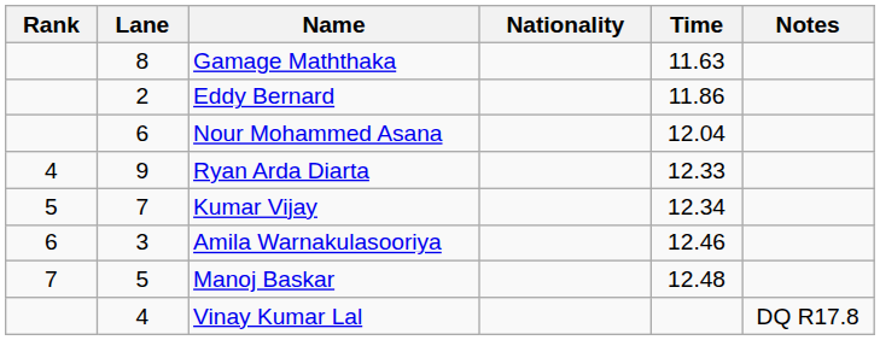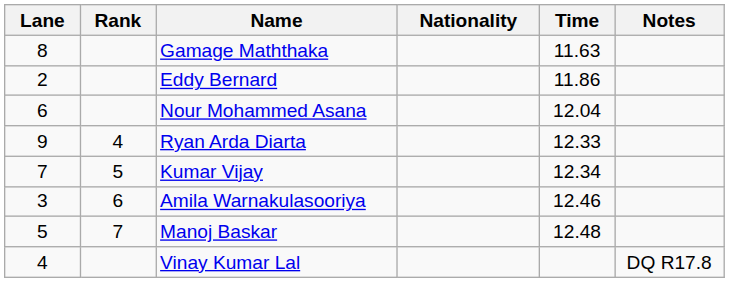columns swapped: Rank <-> Lane
